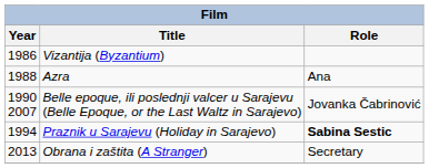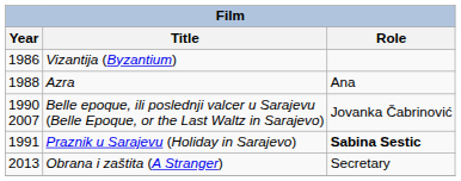Praznik u Sarajevu (Holiday in Sarajevo) | Year: 1994 -> 1991
